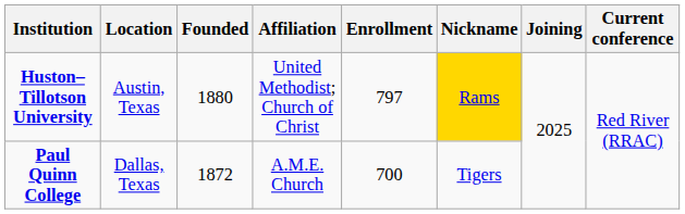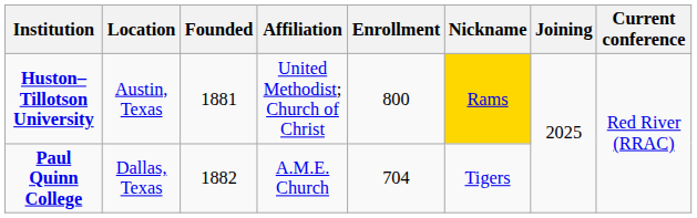Huston–Tillotson University | Founded: 1880 -> 1881
Huston–Tillotson University | Enrollment: 797 -> 800
Paul Quinn College | Founded: 1872 -> 1882
Paul Quinn College | Enrollment: 700 -> 704
